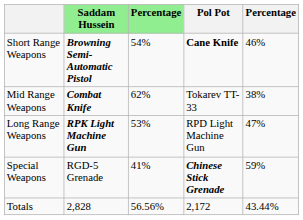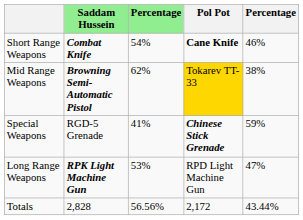Short Range Weapons | Saddam Hussein: Browning Semi-Automatic Pistol -> Combat Knife
Mid Range Weapons | Saddam Hussein: Combat Knife -> Browning Semi-Automatic Pistol
Mid Range Weapons | Pol Pot: no background -> gold background
rows swapped: Long Range Weapons <-> Special Weapons
